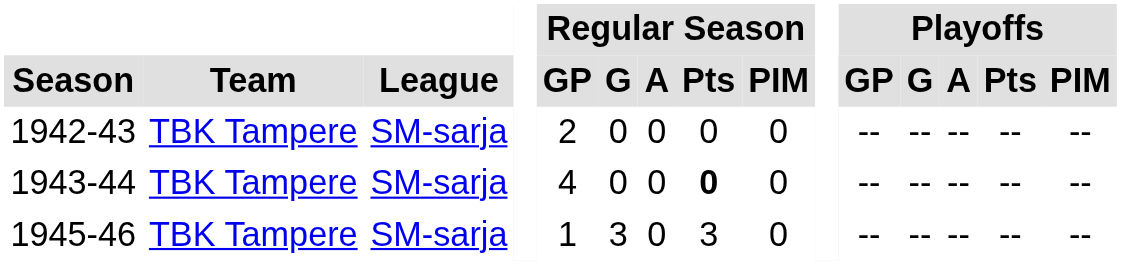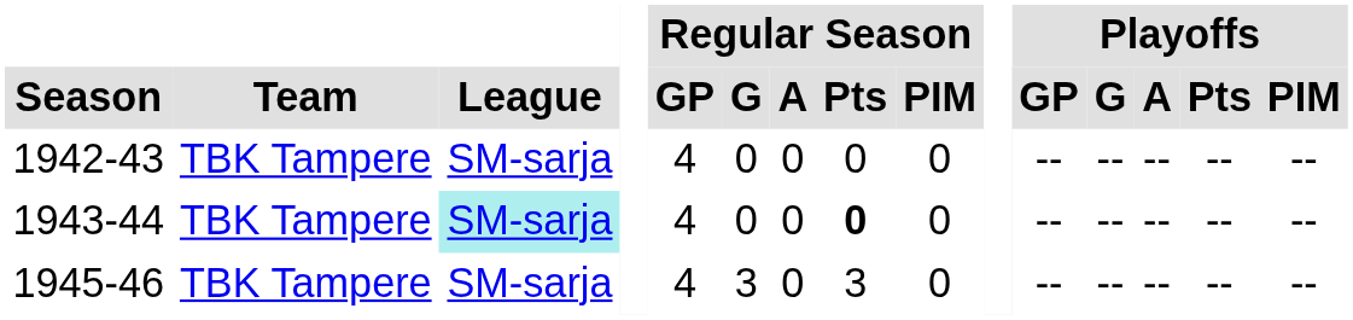1942-43 | Regular Season / GP: 2 -> 4
1943-44 | League: no background -> paleturquoise background
1945-46 | Regular Season / GP: 1 -> 4
